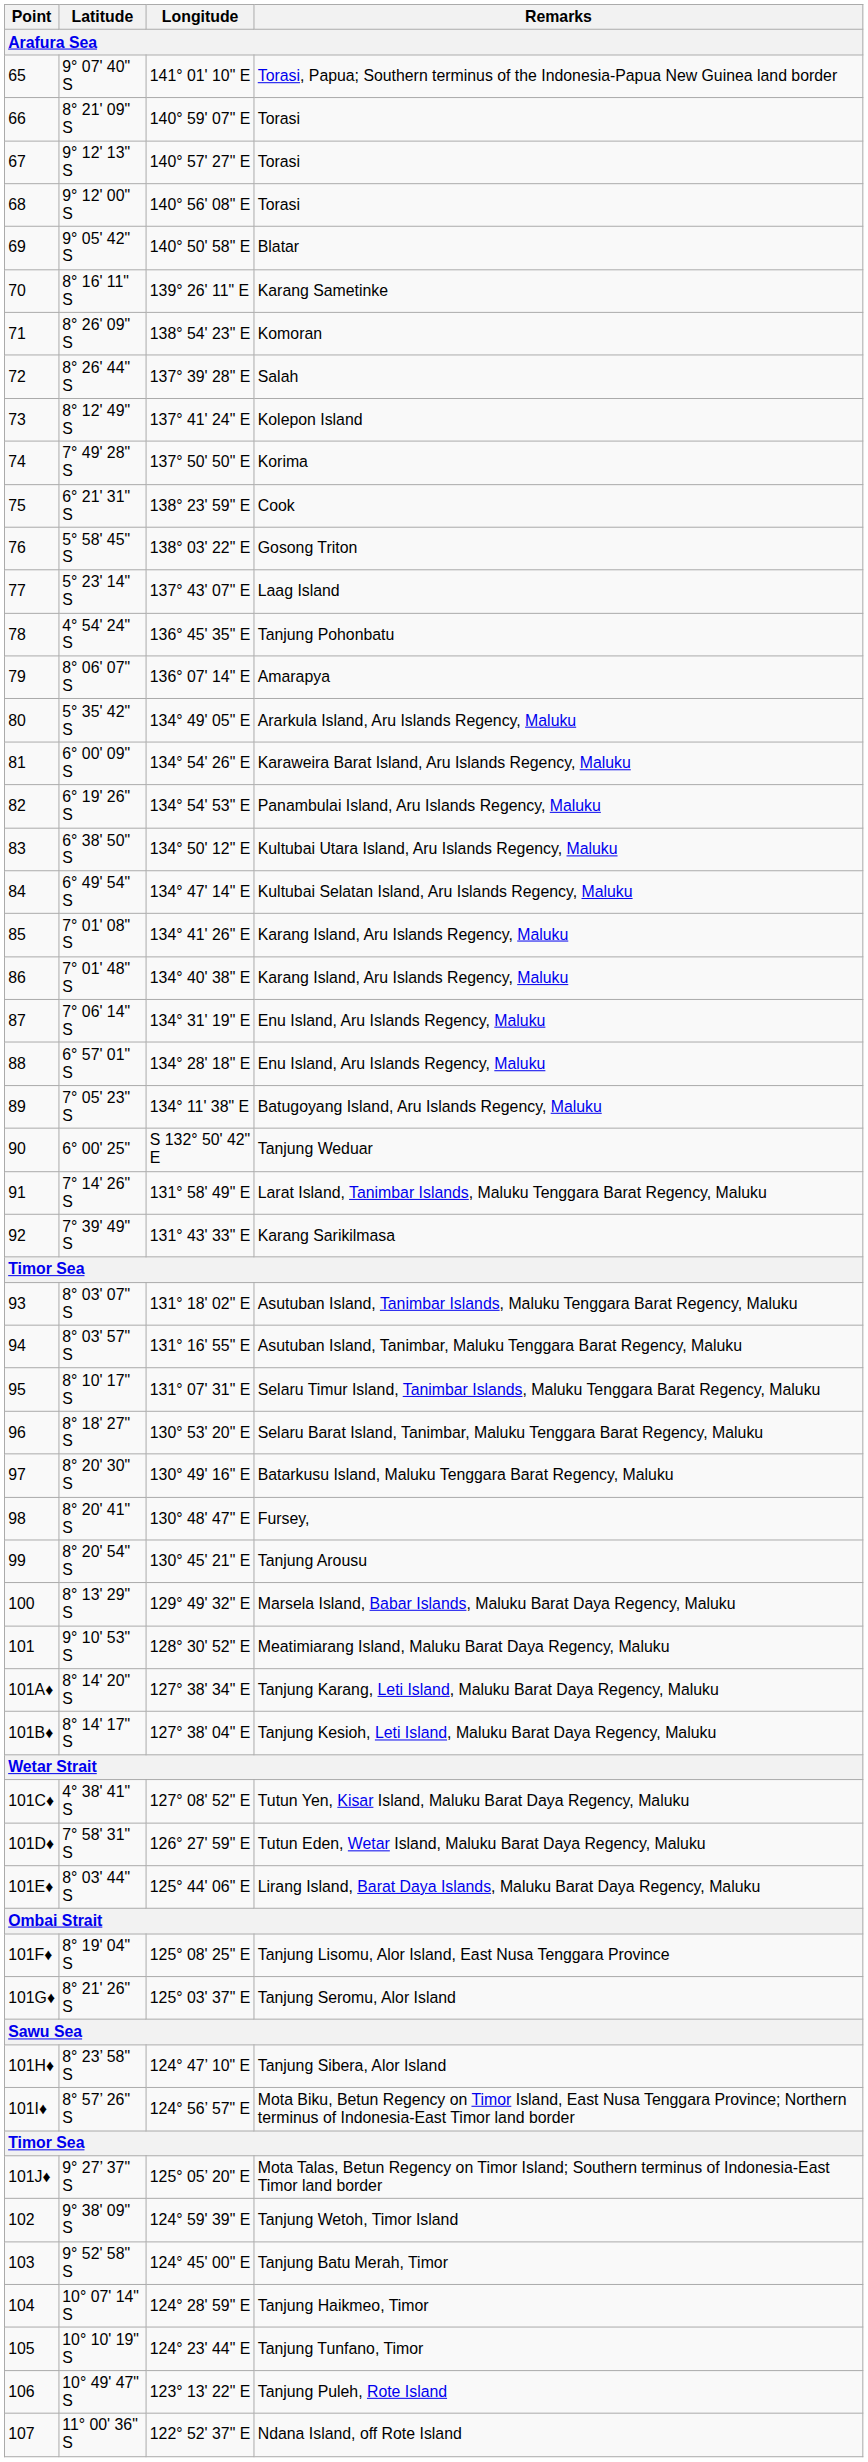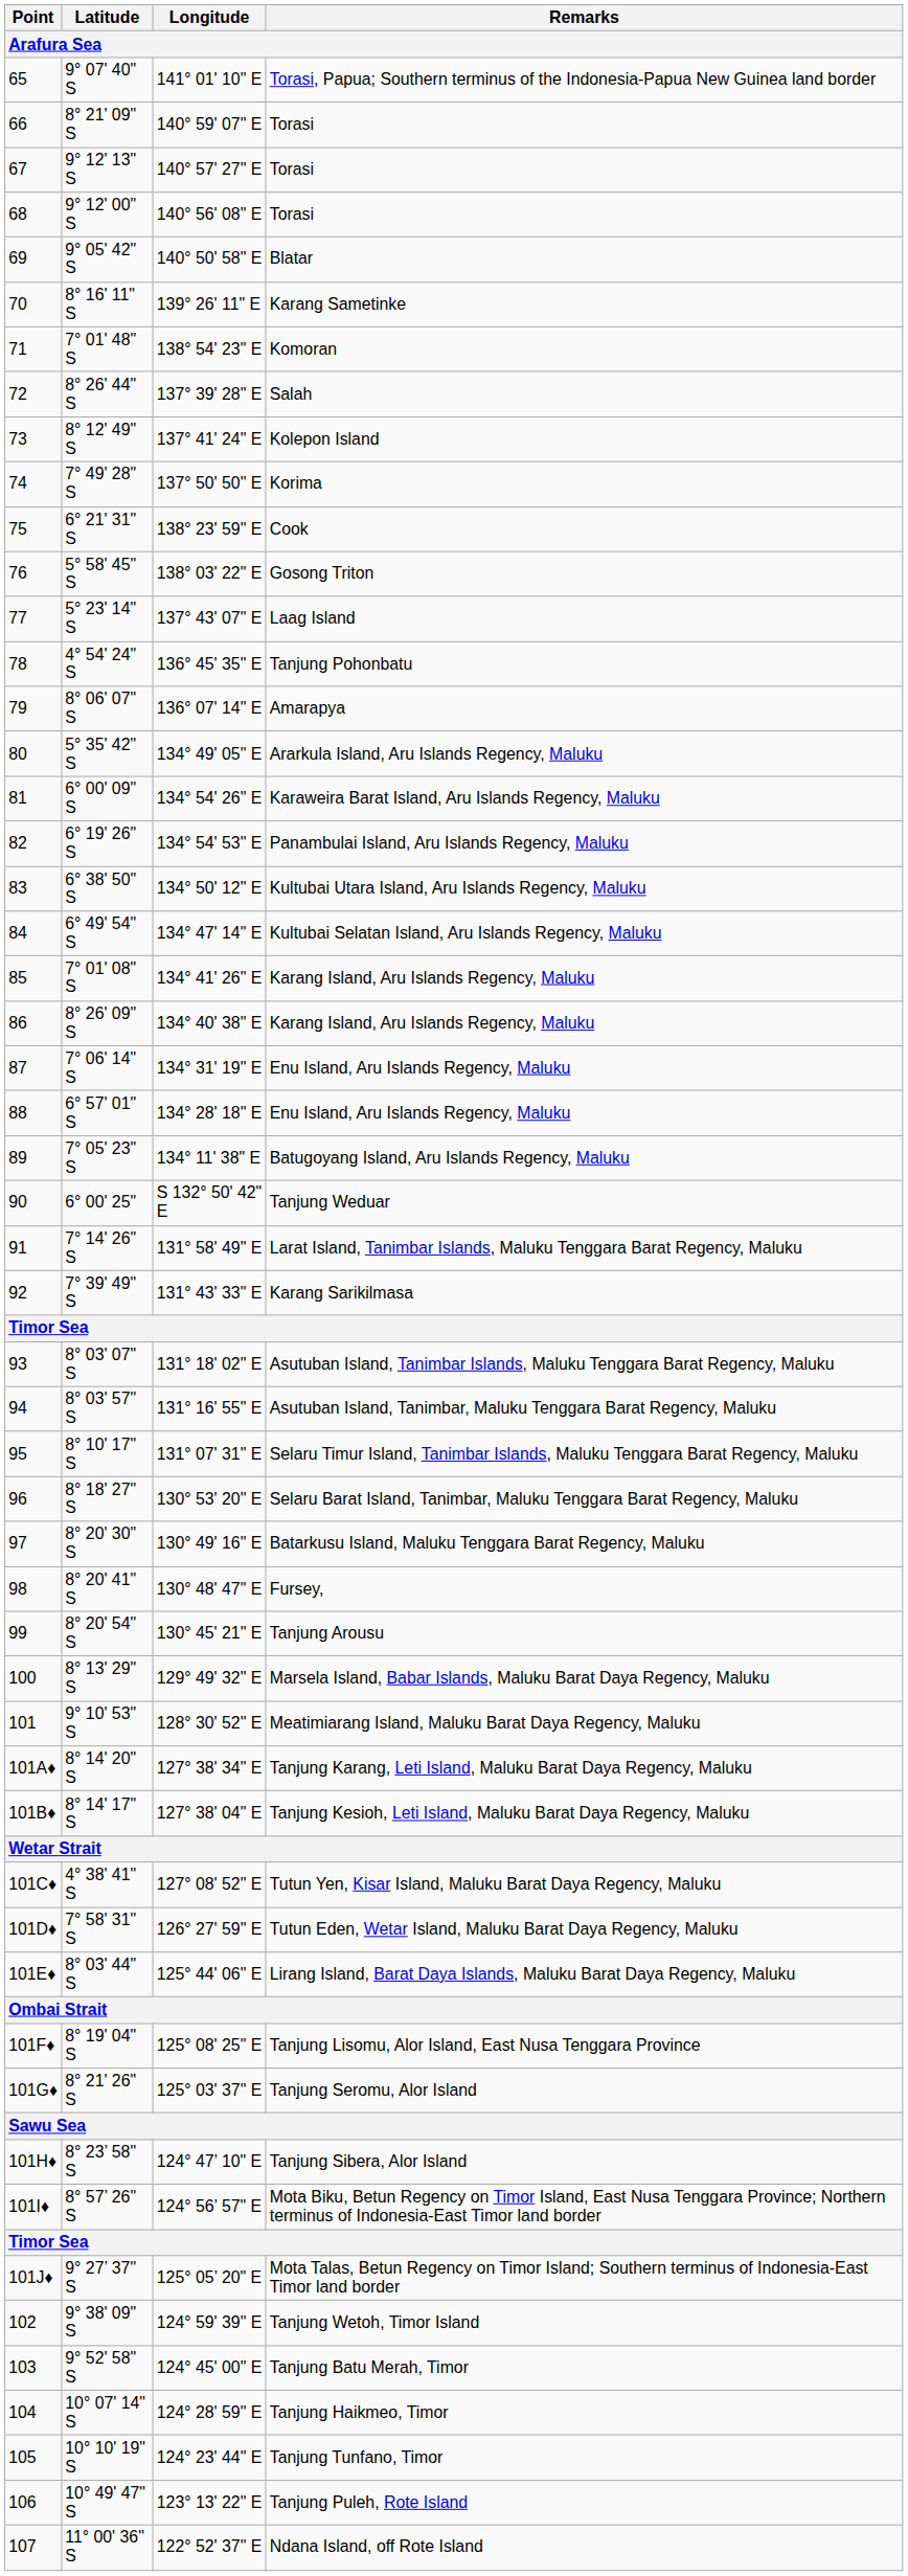Komoran | Latitude: 8° 26' 09" S -> 7° 01' 48" S
86 / Karang Island, Aru Islands Regency, Maluku | Latitude: 7° 01' 48" S -> 8° 26' 09" S
